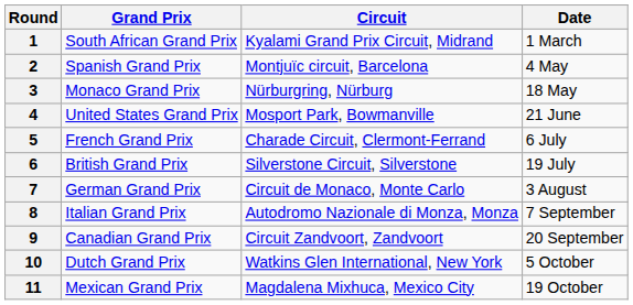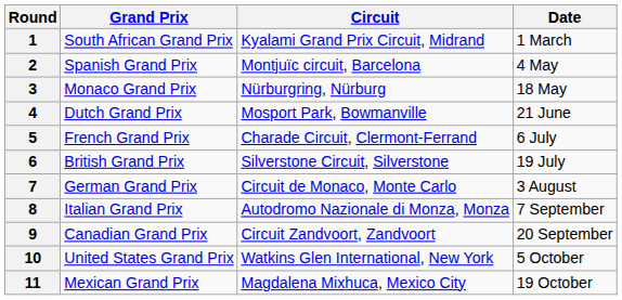4 | Grand Prix: United States Grand Prix -> Dutch Grand Prix
10 | Grand Prix: Dutch Grand Prix -> United States Grand Prix
